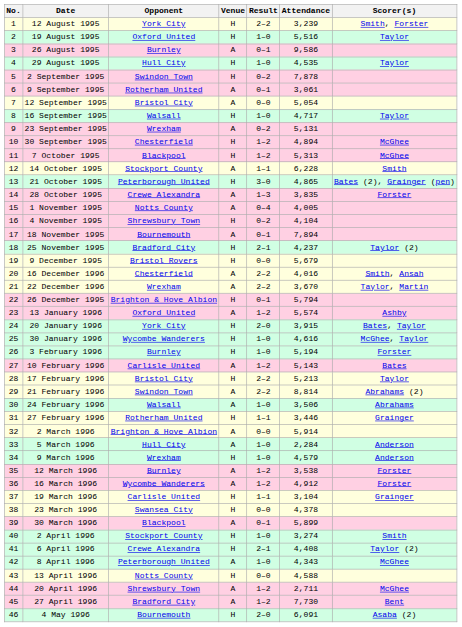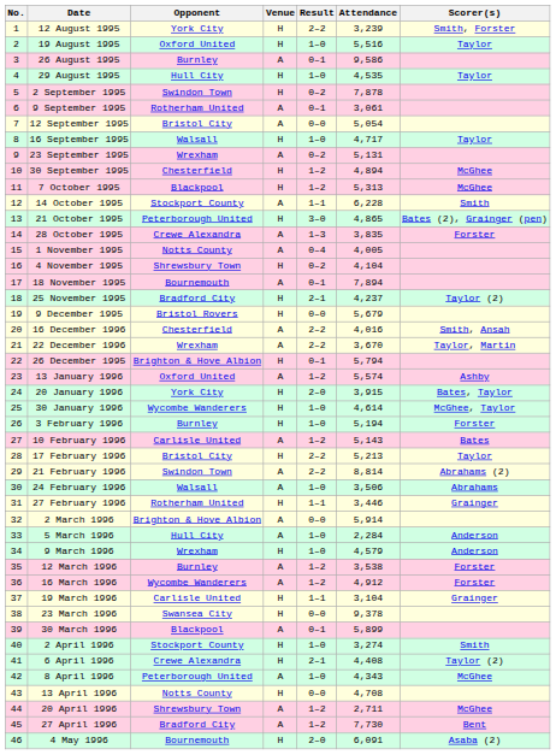30 January 1996 | Attendance: 4,616 -> 4,614
23 March 1996 | Attendance: 4,378 -> 9,378
13 April 1996 | Attendance: 4,588 -> 4,708
